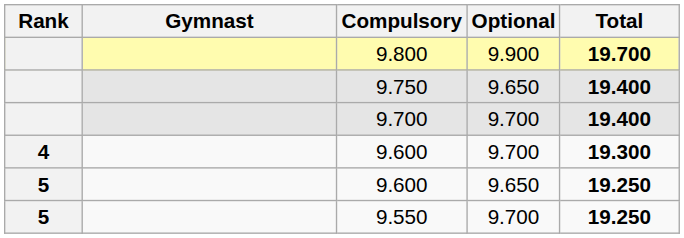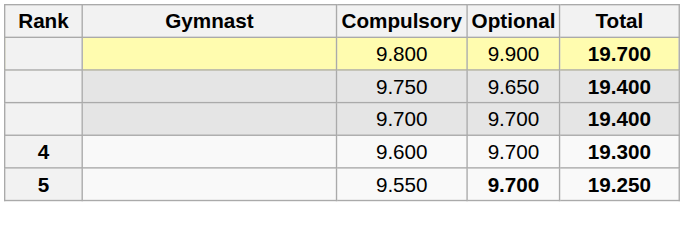- row: 5 | 9.600 | 9.650 | 19.250
9.550 | Optional: normal -> bold
